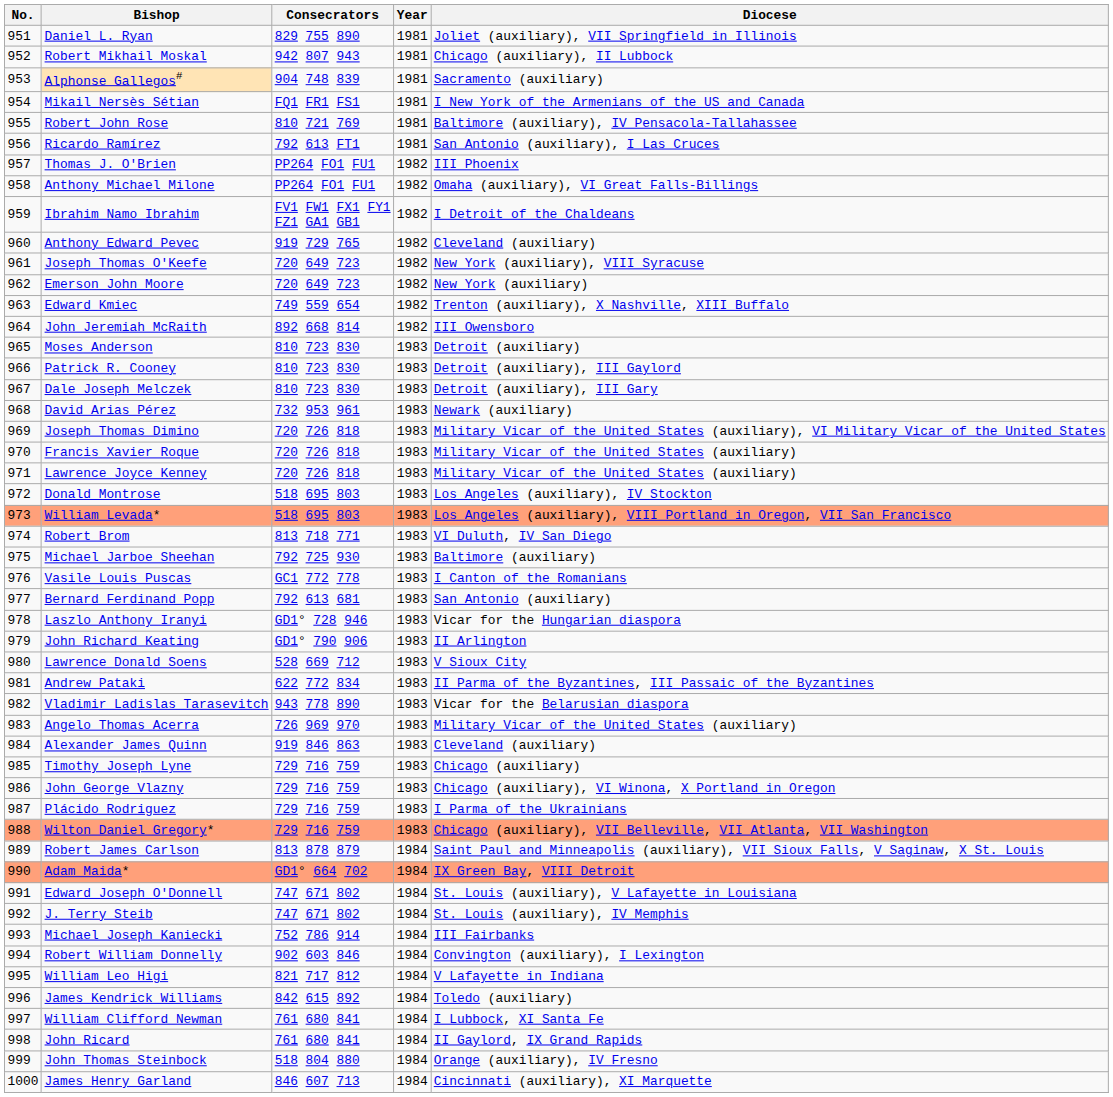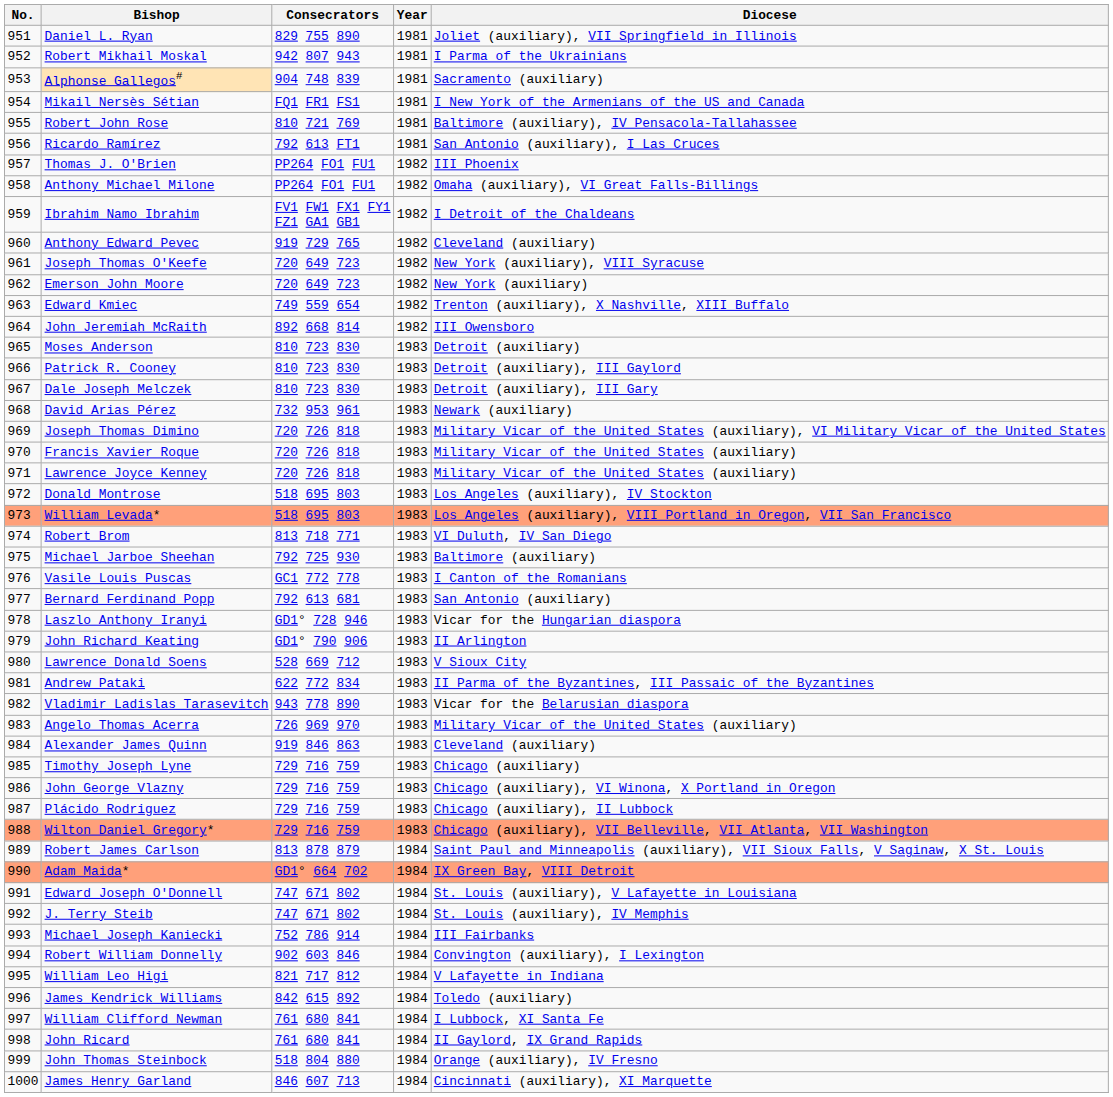Robert Mikhail Moskal | Diocese: Chicago (auxiliary), II Lubbock -> I Parma of the Ukrainians
Plácido Rodriguez | Diocese: I Parma of the Ukrainians -> Chicago (auxiliary), II Lubbock
